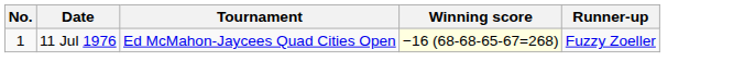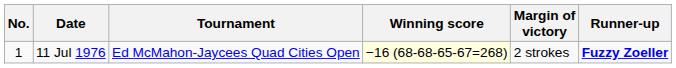+ column: Margin of victory | 2 strokes
11 Jul 1976 | Runner-up: normal -> bold
